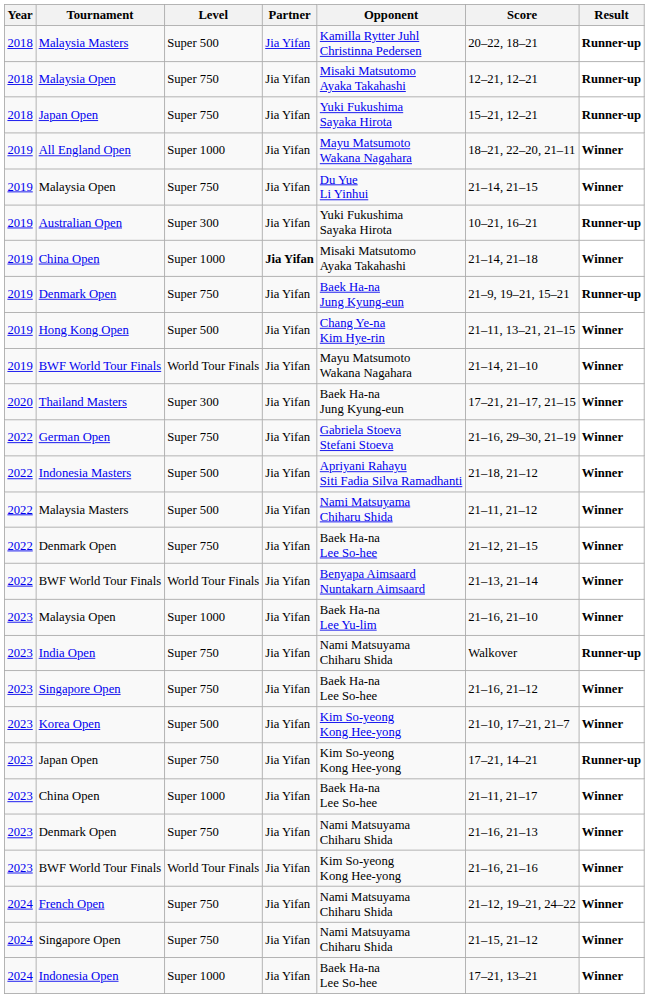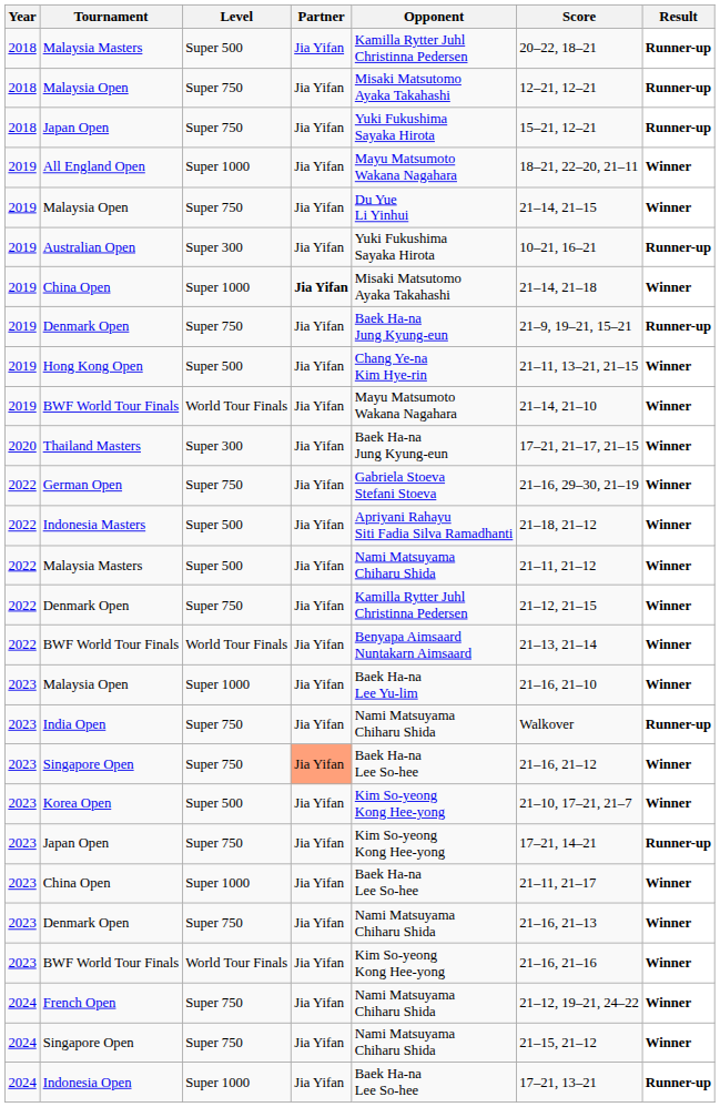2022 / Denmark Open | Opponent: Baek Ha-na Lee So-hee -> Kamilla Rytter Juhl Christinna Pedersen
2023 / Singapore Open | Partner: no background -> lightsalmon background
Indonesia Open | Result: Winner -> Runner-up
